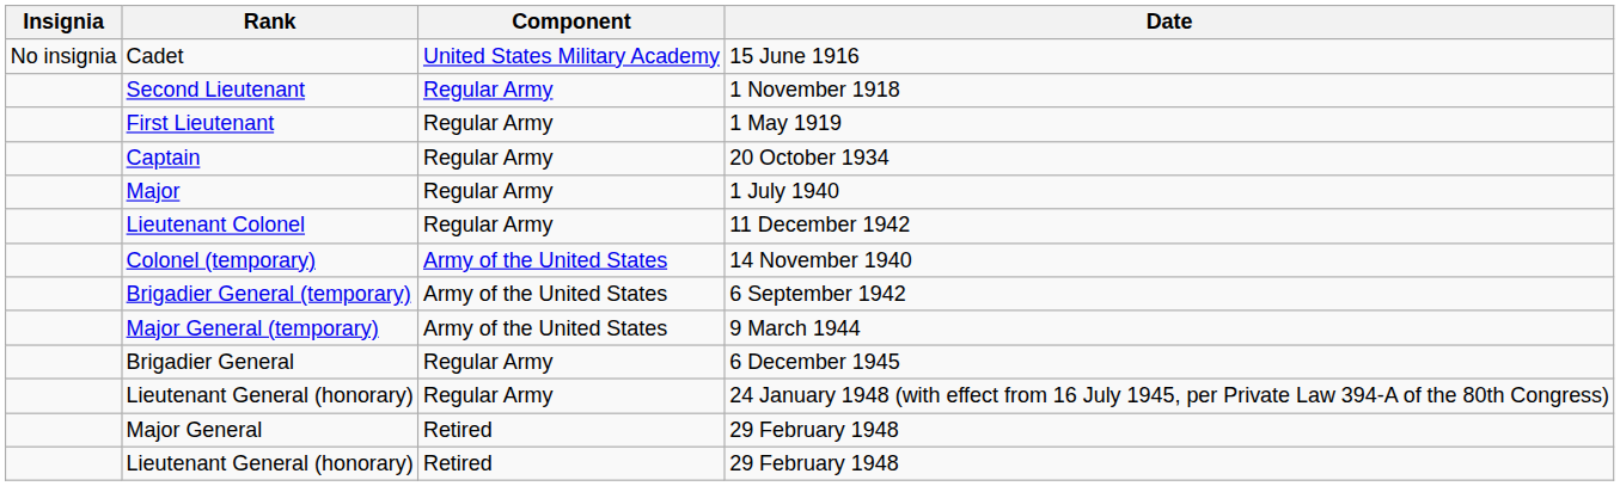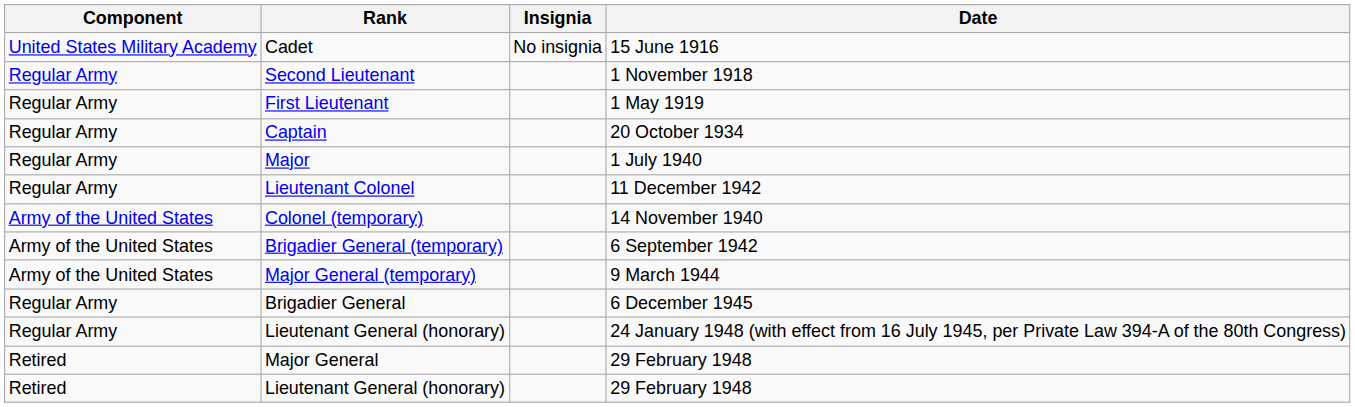columns swapped: Insignia <-> Component
